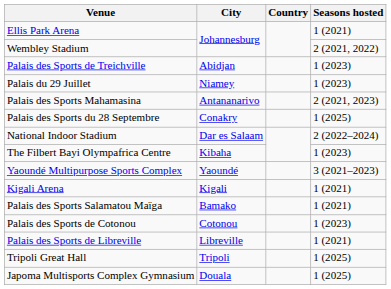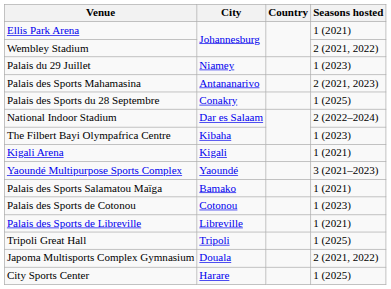- row: Palais des Sports de Treichville | Abidjan | 1 (2023)
rows swapped: Kigali Arena <-> Yaoundé Multipurpose Sports Complex
Japoma Multisports Complex Gymnasium | Seasons hosted: 1 (2025) -> 2 (2021, 2022)
+ row: City Sports Center | Harare | 1 (2025)
